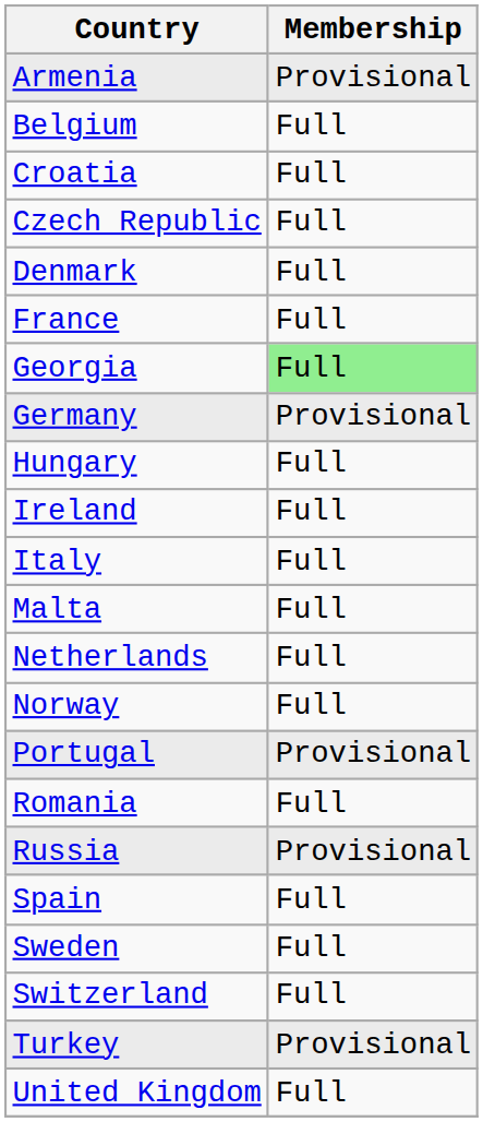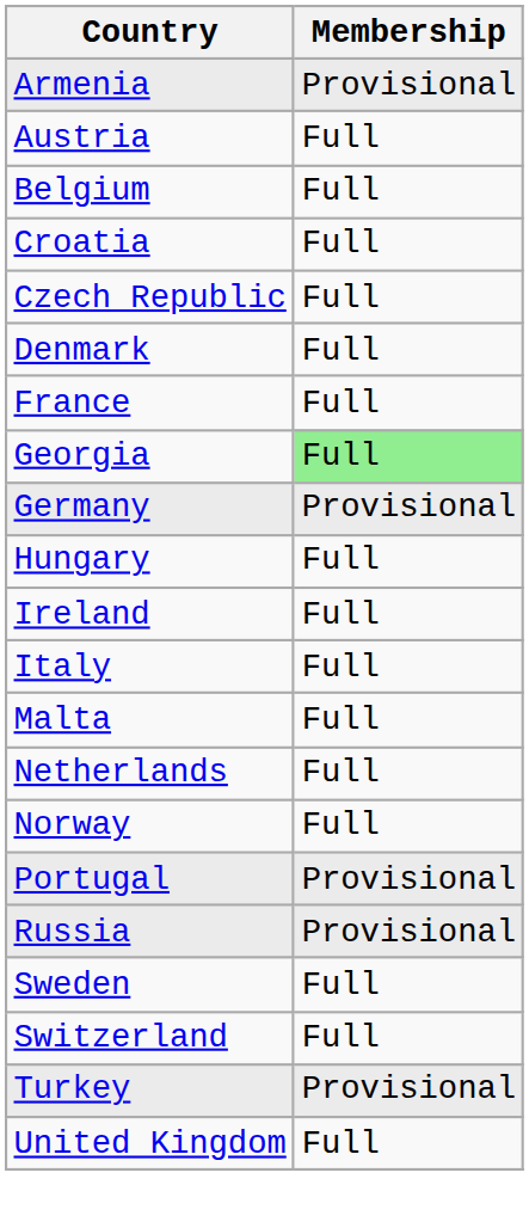+ row: Austria | Full
- row: Romania | Full
- row: Spain | Full
